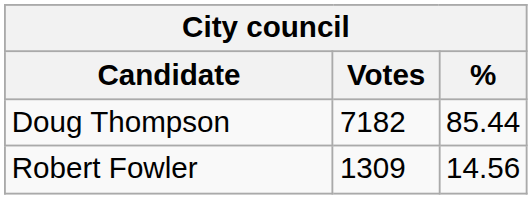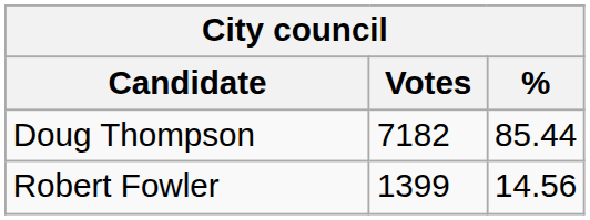Robert Fowler | Votes: 1309 -> 1399
